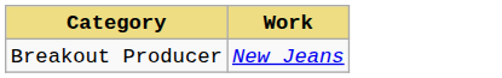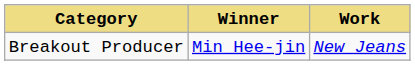+ column: Winner | Min Hee-jin
